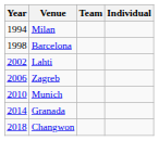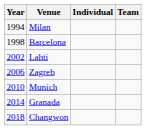columns swapped: Individual <-> Team
